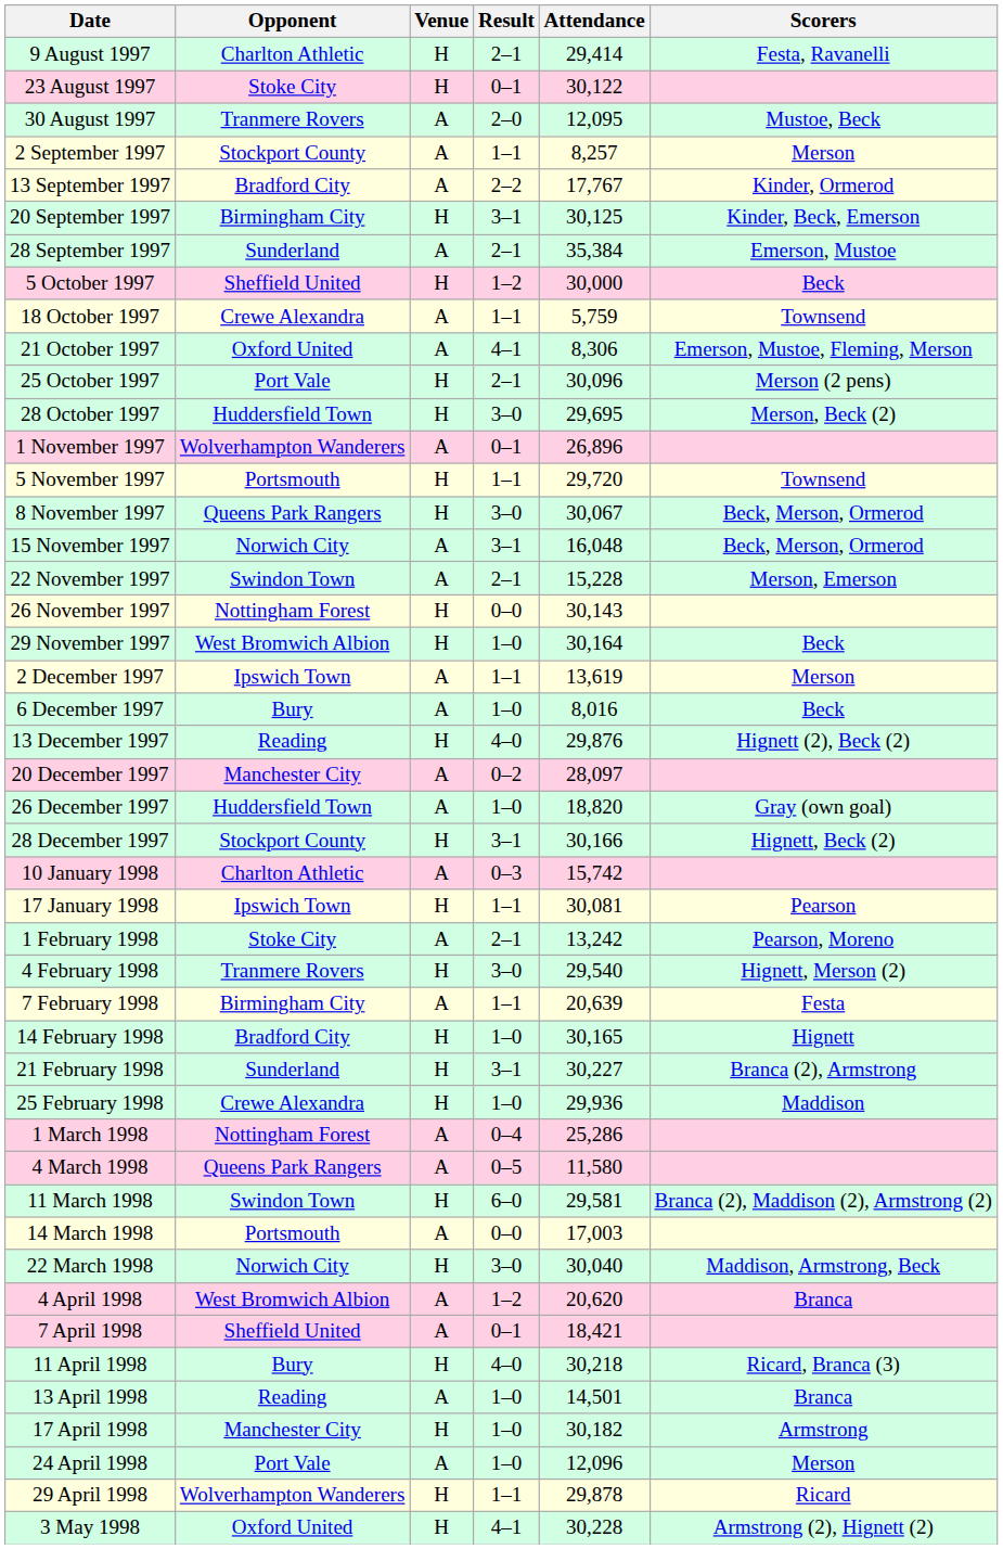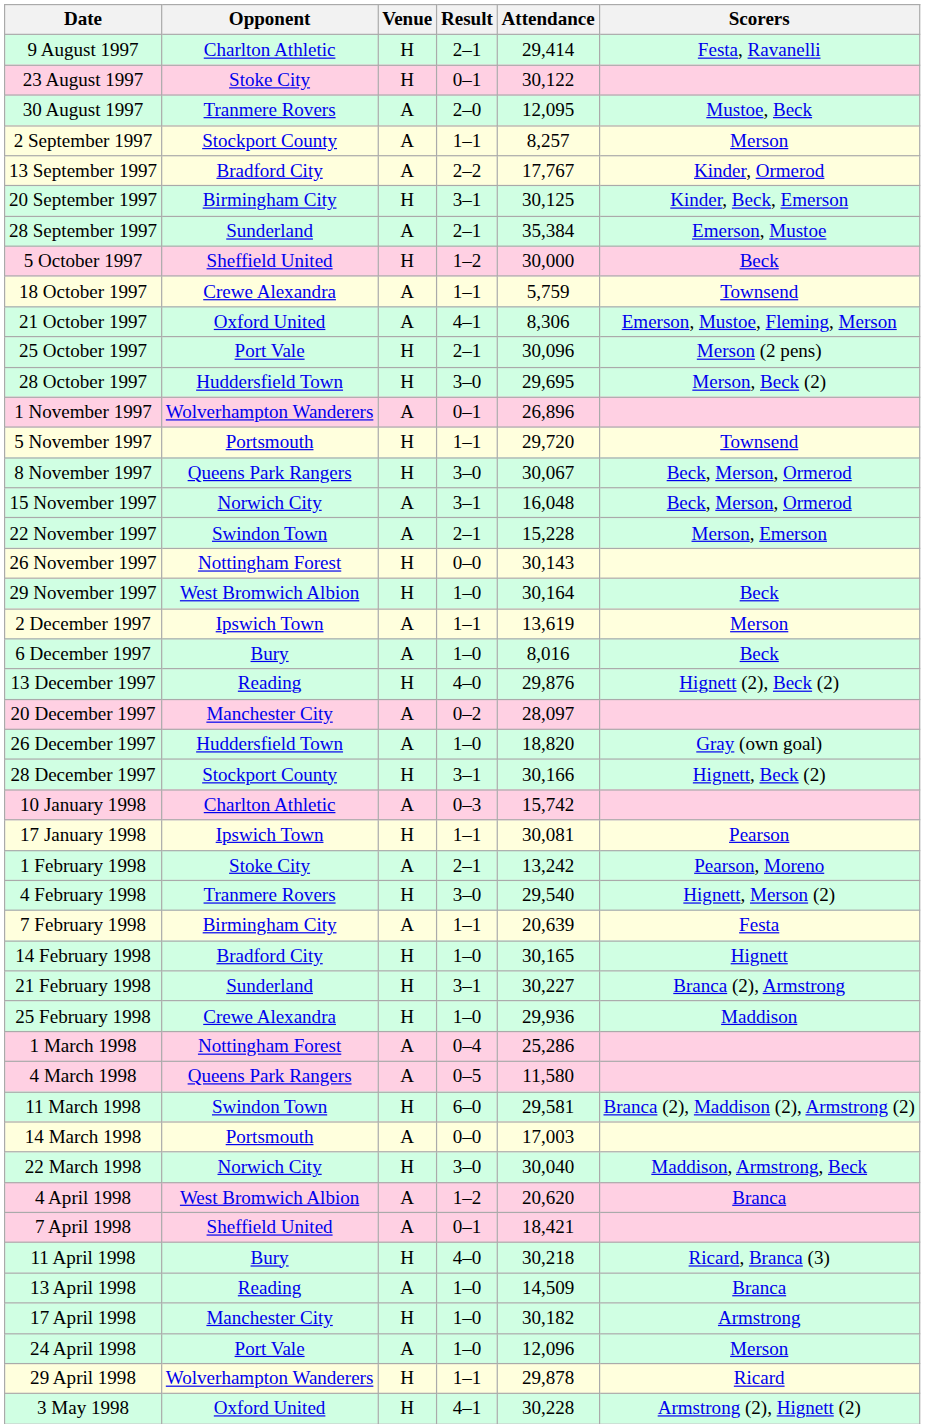13 April 1998 | Attendance: 14,501 -> 14,509
